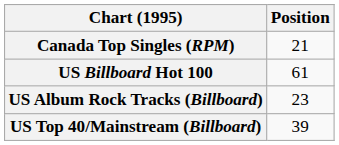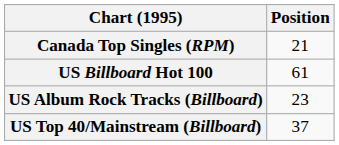US Top 40/Mainstream (Billboard) | Position: 39 -> 37
